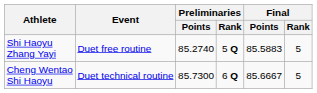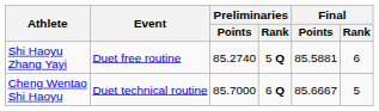Shi Haoyu Zhang Yayi | Final / Points: 85.5883 -> 85.5881
Shi Haoyu Zhang Yayi | Final / Rank: 5 -> 6
Cheng Wentao Shi Haoyu | Preliminaries / Points: 85.7300 -> 85.7000
